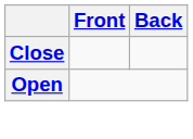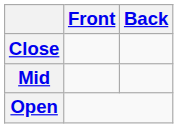+ row: Mid
